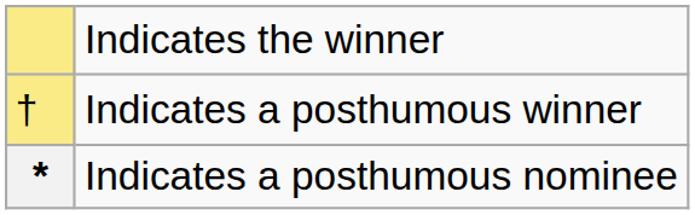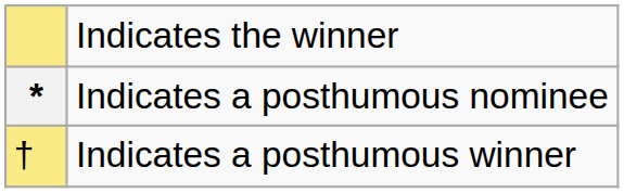rows swapped: Indicates a posthumous winner <-> Indicates a posthumous nominee
